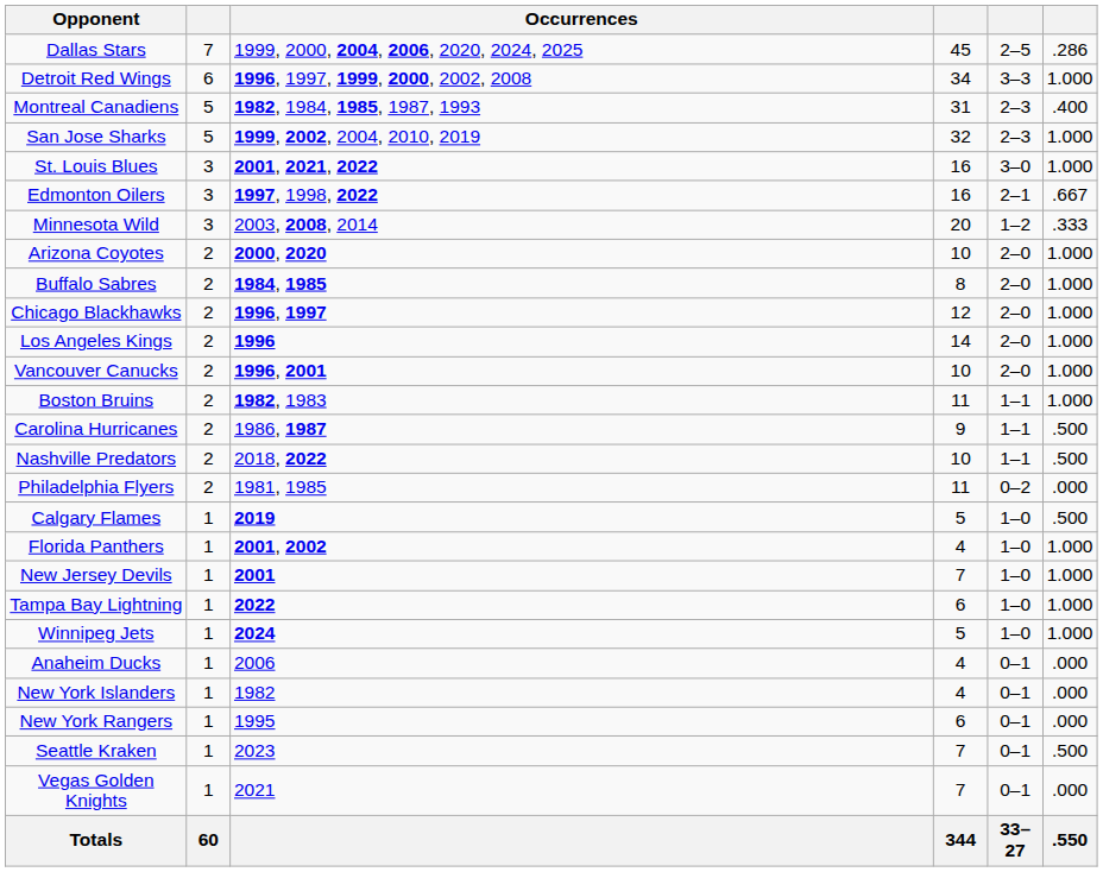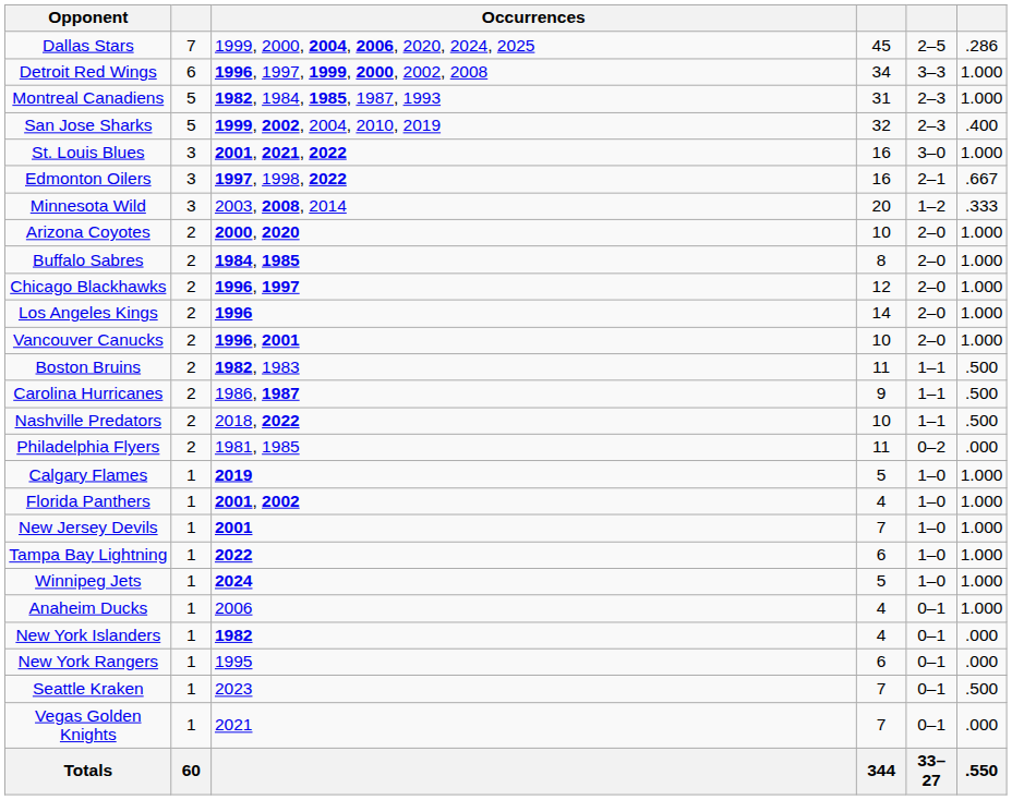Montreal Canadiens | column 6: .400 -> 1.000
San Jose Sharks | column 6: 1.000 -> .400
Boston Bruins | column 6: 1.000 -> .500
Calgary Flames | column 6: .500 -> 1.000
Anaheim Ducks | column 6: .000 -> 1.000
New York Islanders | Occurrences: normal -> bold
